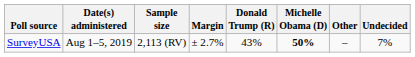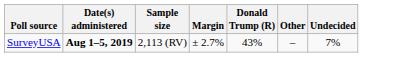- column: Michelle Obama (D) | 50%
SurveyUSA | Date(s) administered: normal -> bold
